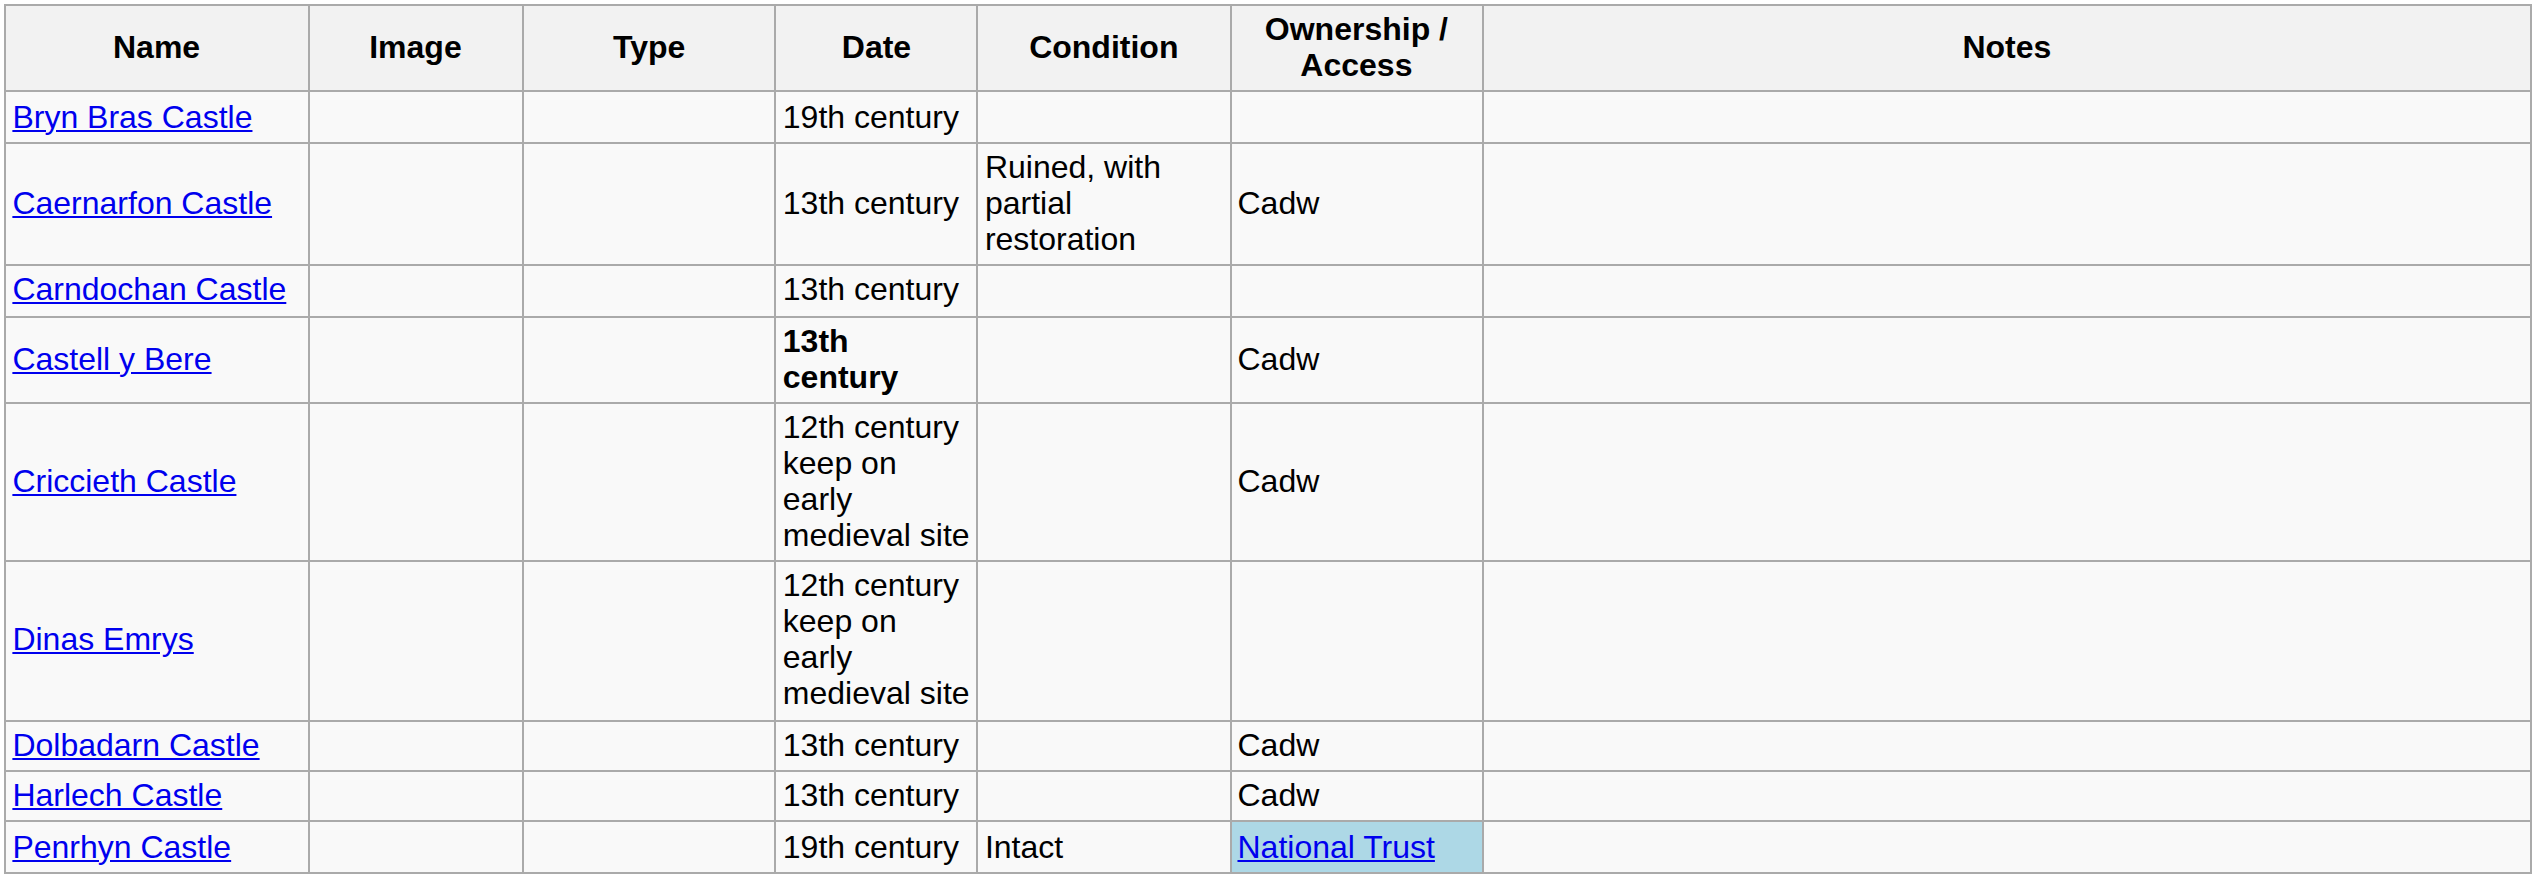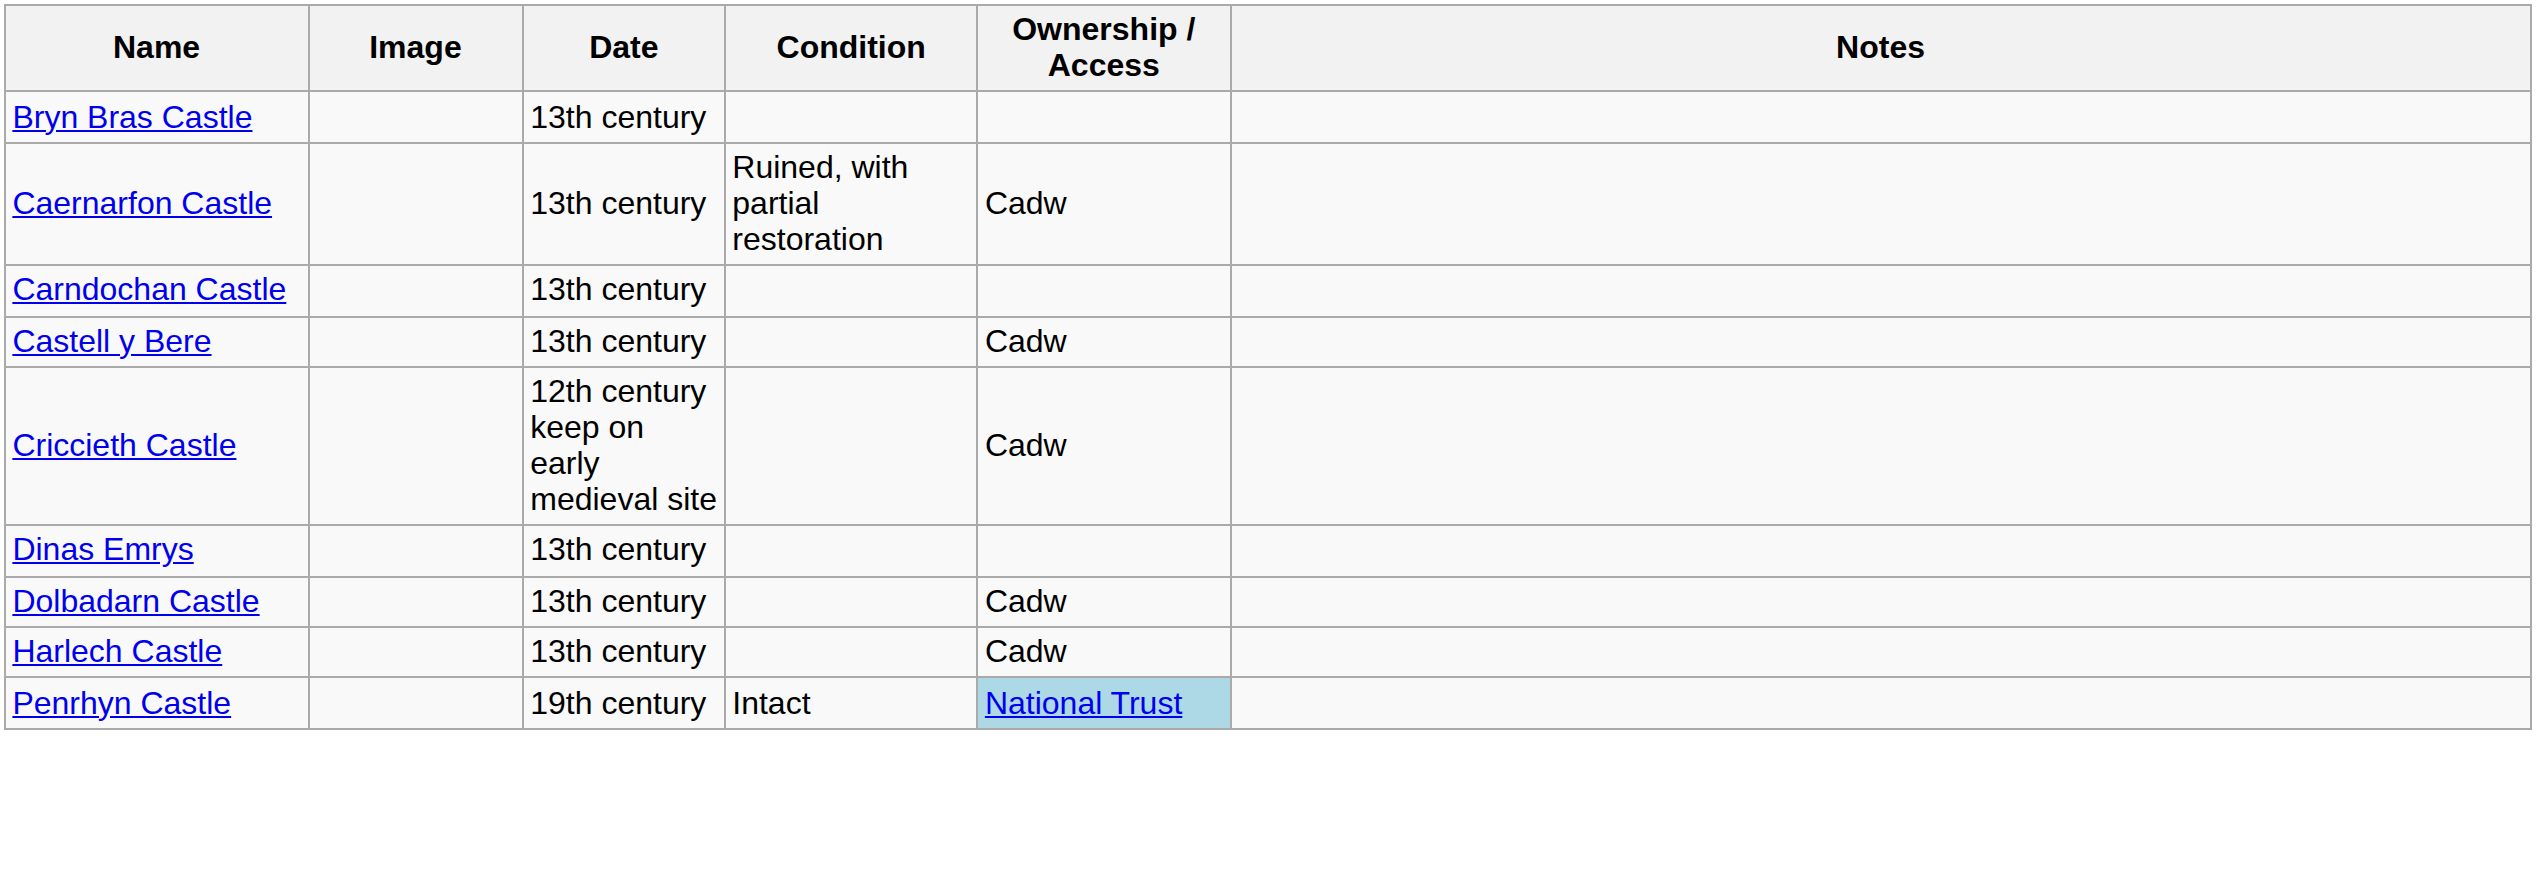- column: Type
Bryn Bras Castle | Date: 19th century -> 13th century
Castell y Bere | Date: bold -> normal
Dinas Emrys | Date: 12th century keep on early medieval site -> 13th century
